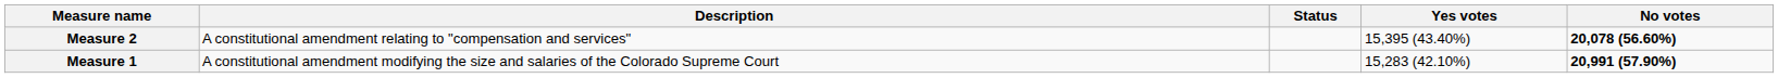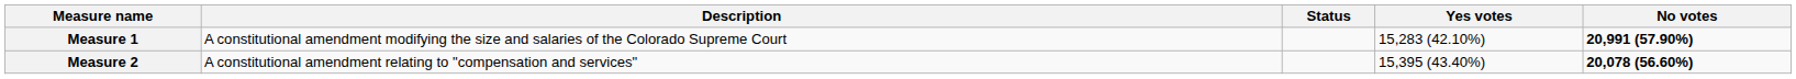rows swapped: Measure 1 <-> Measure 2
